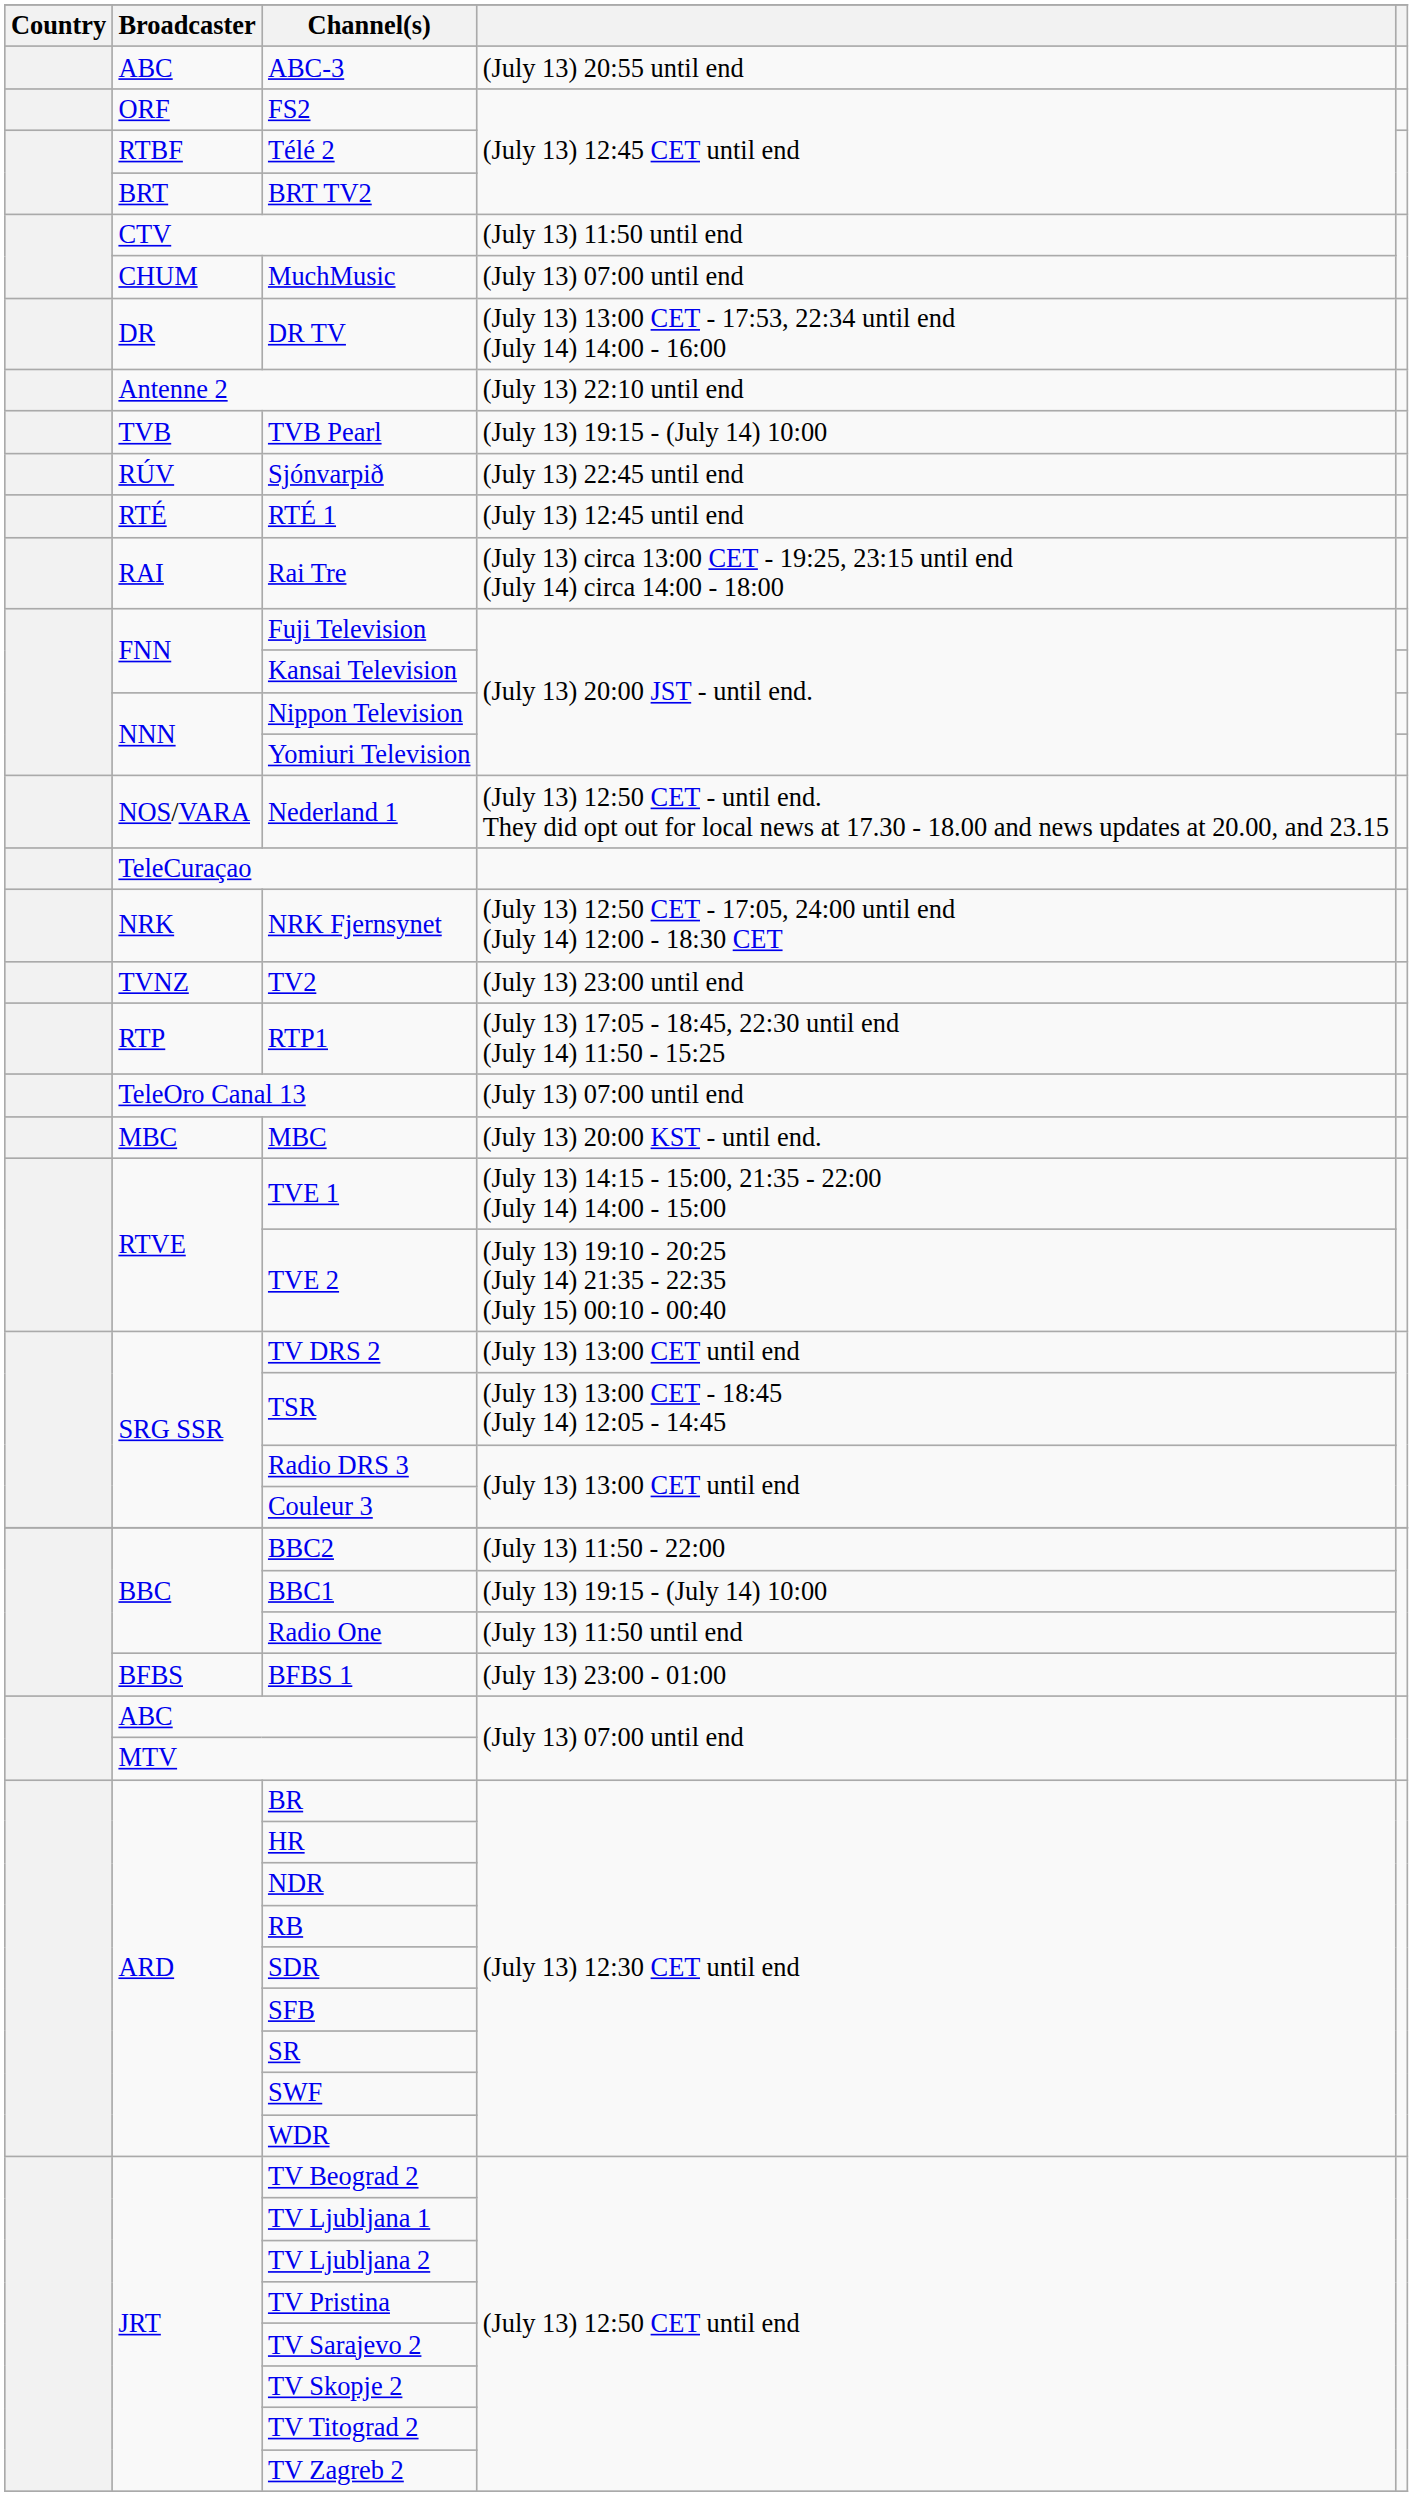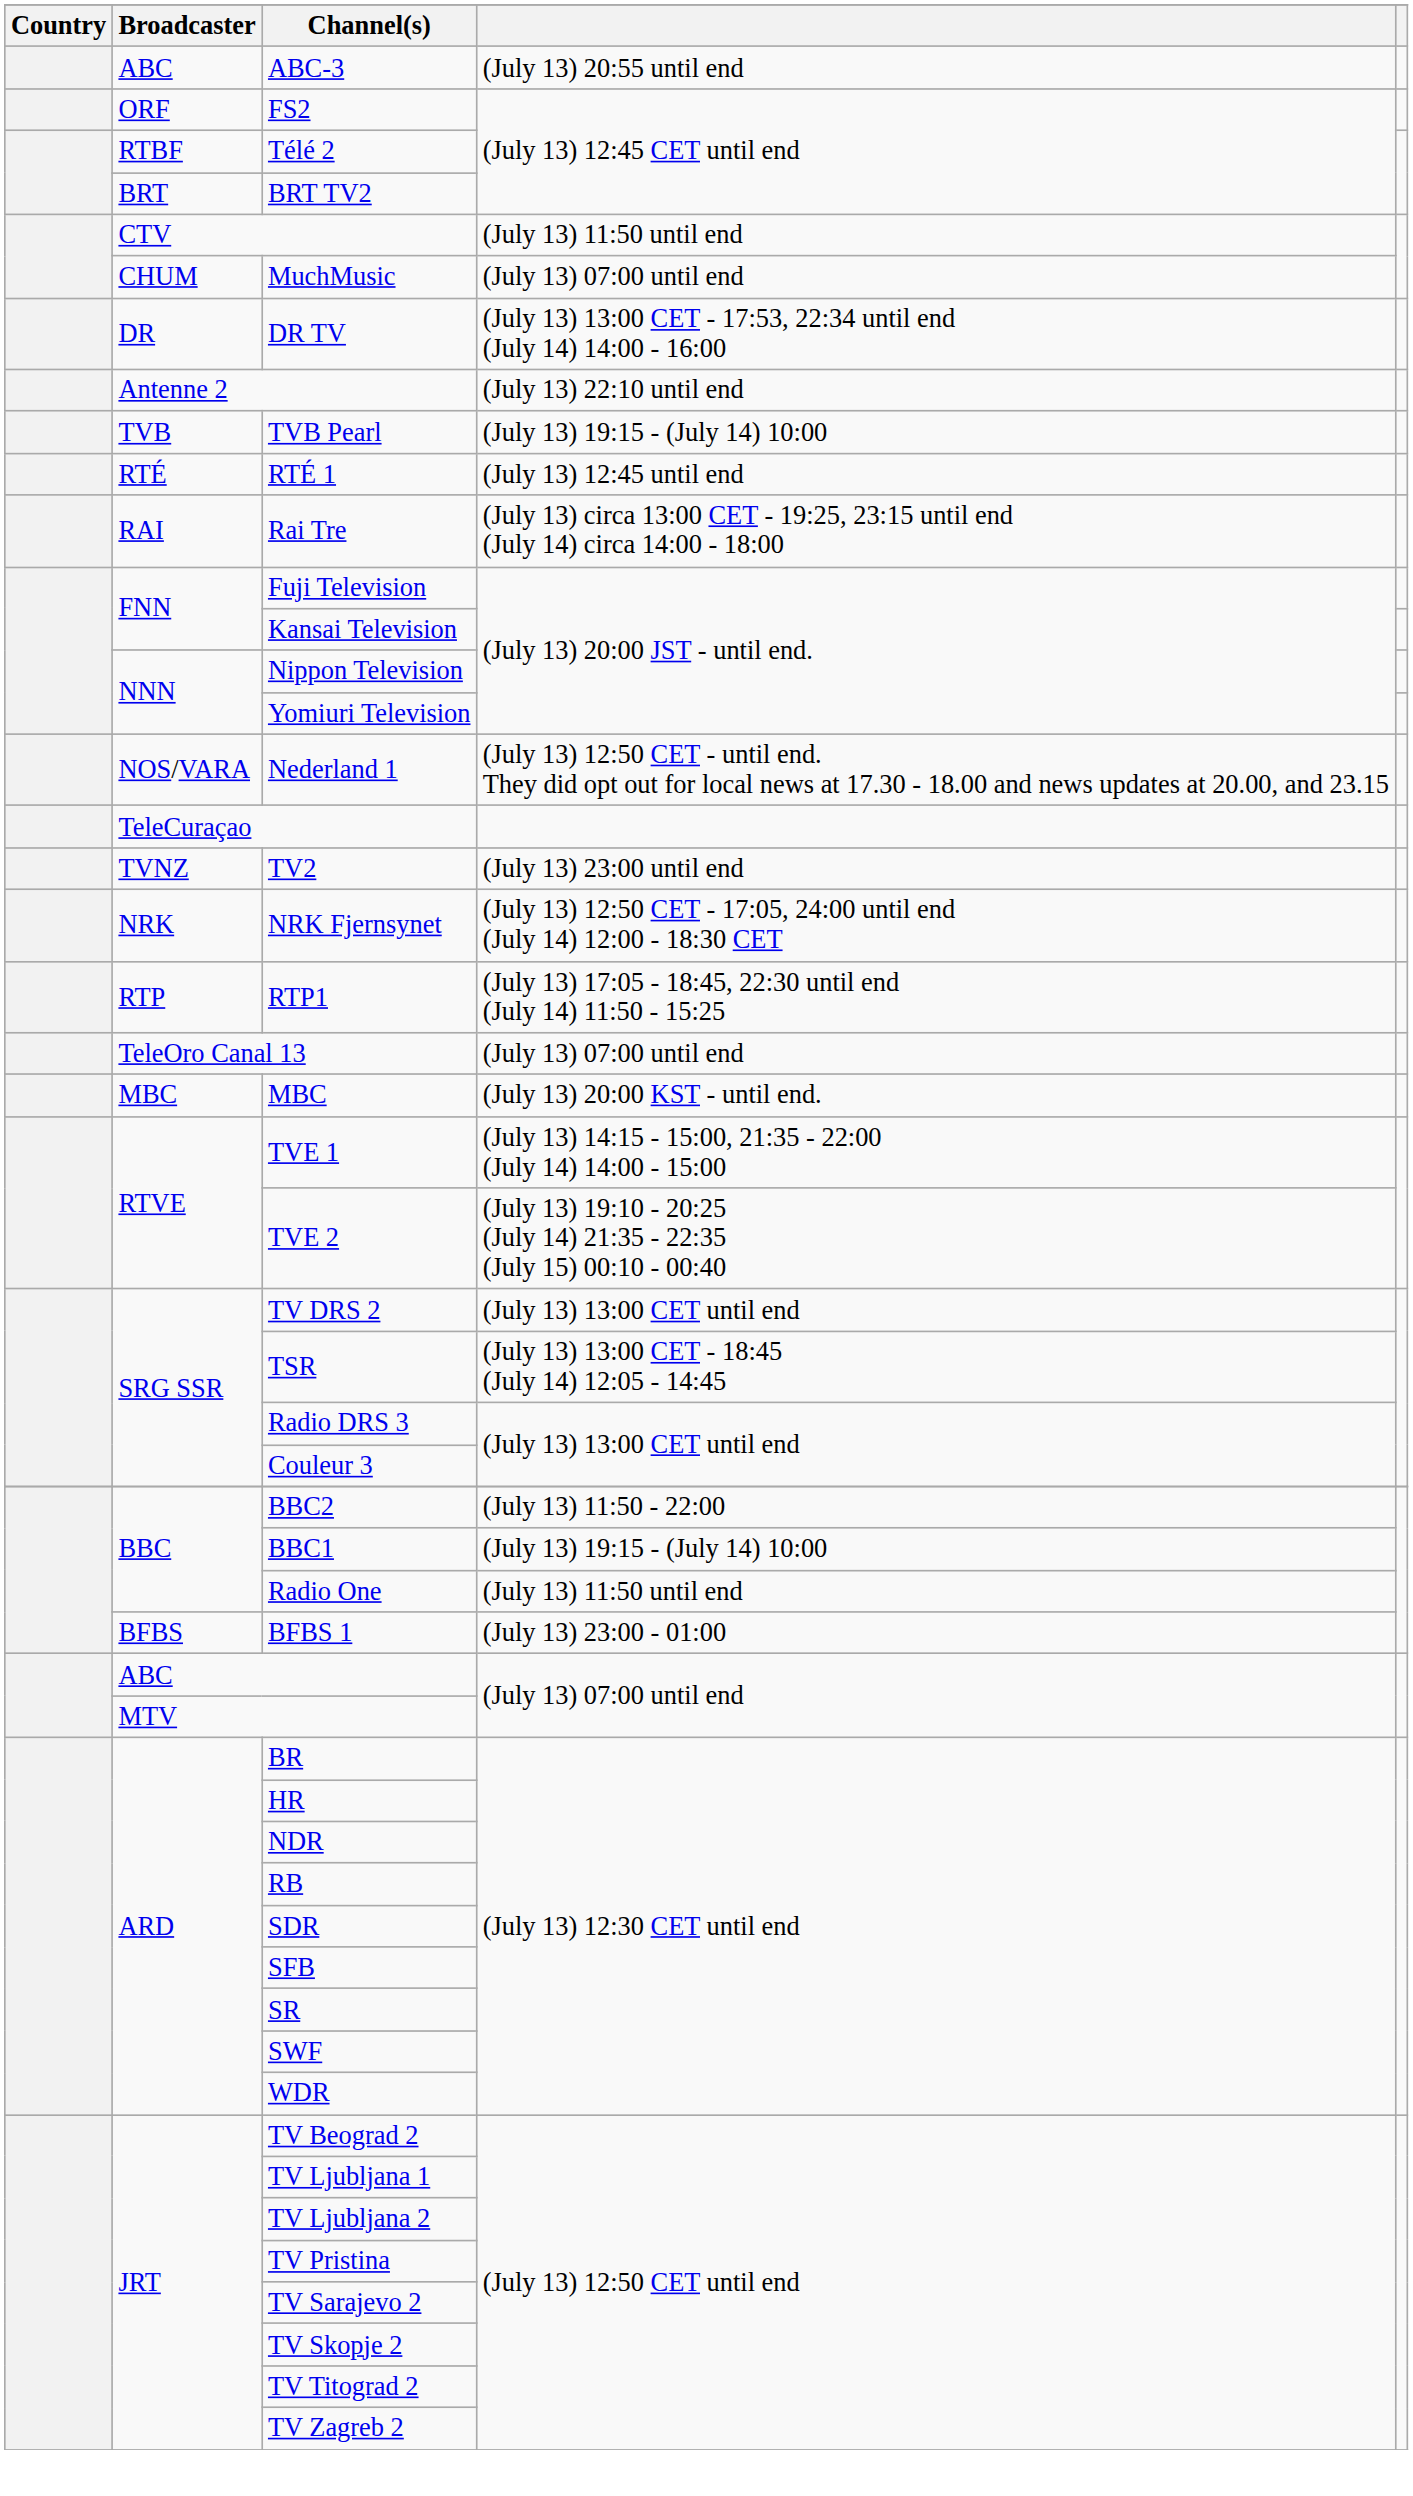- row: RÚV | Sjónvarpið | (July 13) 22:45 until end
rows swapped: TV2 <-> NRK Fjernsynet
